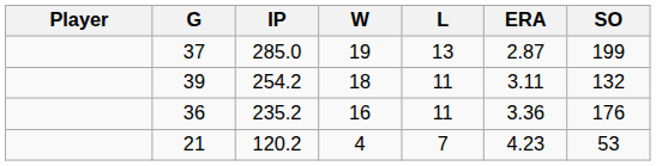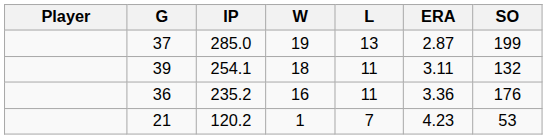39 | IP: 254.2 -> 254.1
21 | W: 4 -> 1
